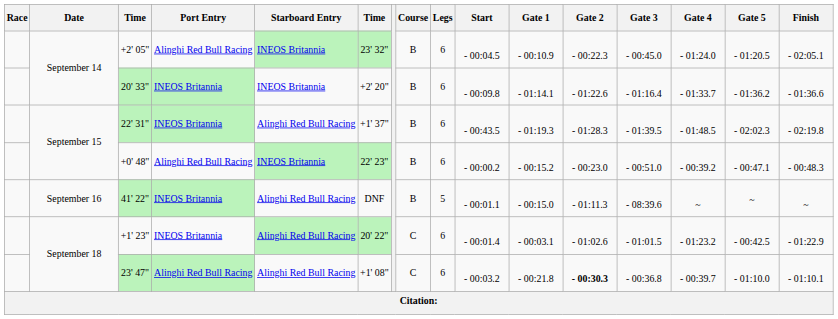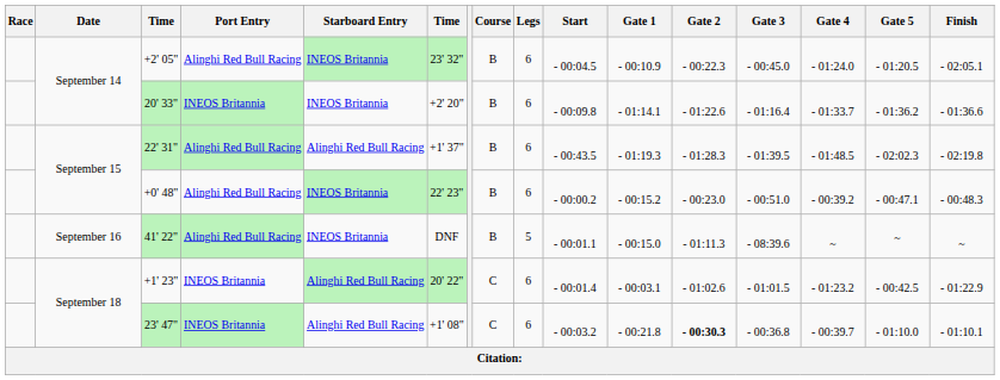22' 31" | Port Entry: INEOS Britannia -> Alinghi Red Bull Racing
41' 22" | Port Entry: INEOS Britannia -> Alinghi Red Bull Racing
41' 22" | Starboard Entry: Alinghi Red Bull Racing -> INEOS Britannia
23' 47" | Port Entry: Alinghi Red Bull Racing -> INEOS Britannia
